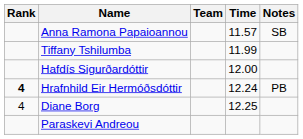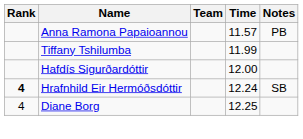Anna Ramona Papaioannou | Notes: SB -> PB
Hrafnhild Eir Hermóðsdóttir | Notes: PB -> SB
- row: Paraskevi Andreou
